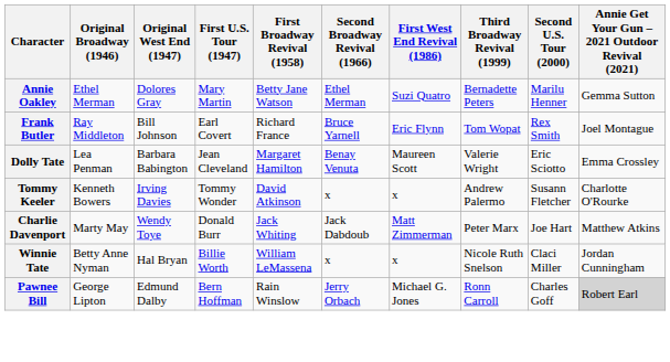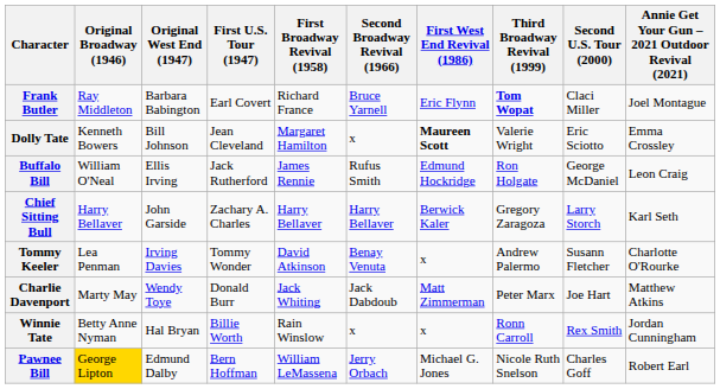- row: Annie Oakley | Ethel Merman | Dolores Gray | Mary Martin | Betty Jane Watson | Ethel Merman | Suzi Quatro | Bernadette Peters | Marilu Henner | Gemma Sutton
Frank Butler | Original West End (1947): Bill Johnson -> Barbara Babington
Frank Butler | Third Broadway Revival (1999): normal -> bold
Frank Butler | Second U.S. Tour (2000): Rex Smith -> Claci Miller
Dolly Tate | Original Broadway (1946): Lea Penman -> Kenneth Bowers
Dolly Tate | Original West End (1947): Barbara Babington -> Bill Johnson
Dolly Tate | Second Broadway Revival (1966): Benay Venuta -> x
Dolly Tate | First West End Revival (1986): normal -> bold
+ row: Buffalo Bill | William O'Neal | Ellis Irving | Jack Rutherford | James Rennie | Rufus Smith | Edmund Hockridge | Ron Holgate | George McDaniel | Leon Craig
+ row: Chief Sitting Bull | Harry Bellaver | John Garside | Zachary A. Charles | Harry Bellaver | Harry Bellaver | Berwick Kaler | Gregory Zaragoza | Larry Storch | Karl Seth
Tommy Keeler | Original Broadway (1946): Kenneth Bowers -> Lea Penman
Tommy Keeler | Second Broadway Revival (1966): x -> Benay Venuta
Winnie Tate | First Broadway Revival (1958): William LeMassena -> Rain Winslow
Winnie Tate | Third Broadway Revival (1999): Nicole Ruth Snelson -> Ronn Carroll
Winnie Tate | Second U.S. Tour (2000): Claci Miller -> Rex Smith
Pawnee Bill | Original Broadway (1946): no background -> gold background
Pawnee Bill | First Broadway Revival (1958): Rain Winslow -> William LeMassena
Pawnee Bill | Third Broadway Revival (1999): Ronn Carroll -> Nicole Ruth Snelson
Pawnee Bill | Annie Get Your Gun – 2021 Outdoor Revival (2021): lightgrey background -> no background
